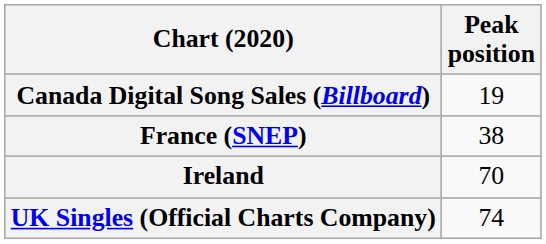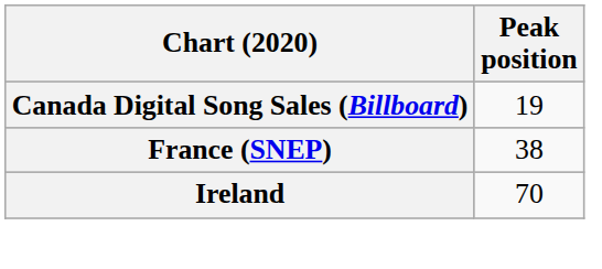- row: UK Singles (Official Charts Company) | 74
